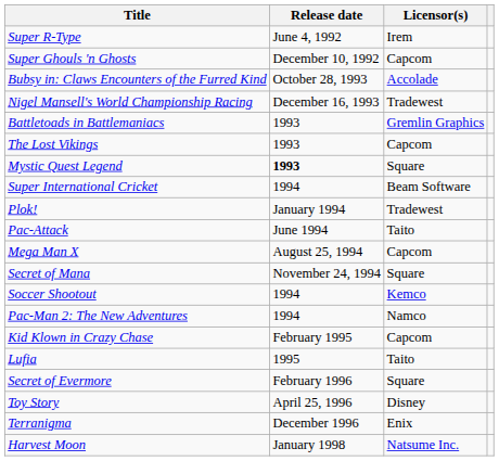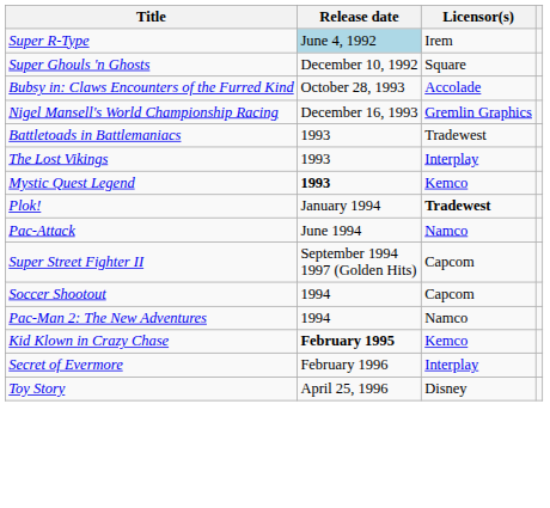Super R-Type | Release date: no background -> lightblue background
Super Ghouls 'n Ghosts | Licensor(s): Capcom -> Square
Nigel Mansell's World Championship Racing | Licensor(s): Tradewest -> Gremlin Graphics
Battletoads in Battlemaniacs | Licensor(s): Gremlin Graphics -> Tradewest
The Lost Vikings | Licensor(s): Capcom -> Interplay
Mystic Quest Legend | Licensor(s): Square -> Kemco
- row: Super International Cricket | 1994 | Beam Software
Plok! | Licensor(s): normal -> bold
Pac-Attack | Licensor(s): Taito -> Namco
- row: Mega Man X | August 25, 1994 | Capcom
+ row: Super Street Fighter II | September 1994 1997 (Golden Hits) | Capcom
- row: Secret of Mana | November 24, 1994 | Square
Soccer Shootout | Licensor(s): Kemco -> Capcom
Kid Klown in Crazy Chase | Release date: normal -> bold
Kid Klown in Crazy Chase | Licensor(s): Capcom -> Kemco
- row: Lufia | 1995 | Taito
Secret of Evermore | Licensor(s): Square -> Interplay
- row: Terranigma | December 1996 | Enix
- row: Harvest Moon | January 1998 | Natsume Inc.
